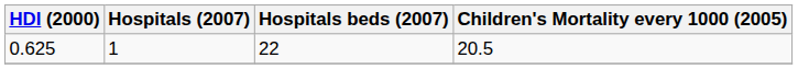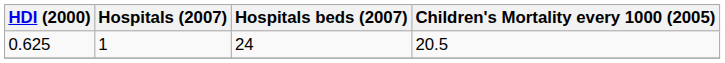0.625 | Hospitals beds (2007): 22 -> 24
